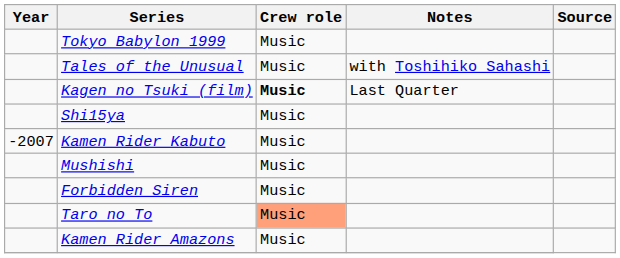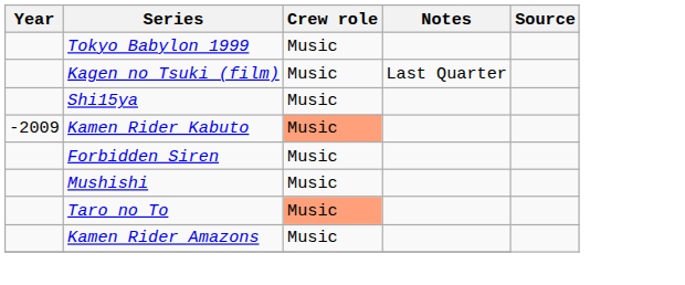- row: Tales of the Unusual | Music | with Toshihiko Sahashi
Kagen no Tsuki (film) | Crew role: bold -> normal
Kamen Rider Kabuto | Year: -2007 -> -2009
Kamen Rider Kabuto | Crew role: no background -> lightsalmon background
rows swapped: Forbidden Siren <-> Mushishi
